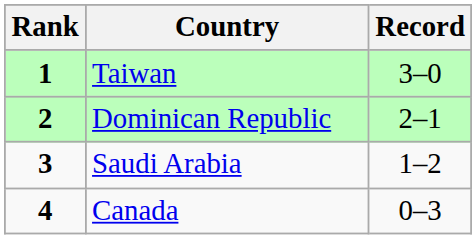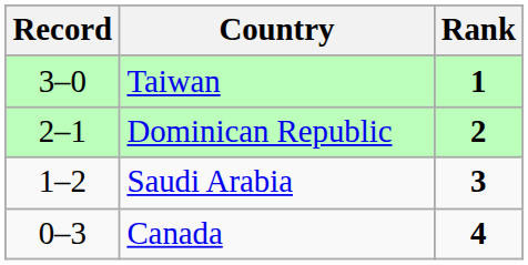columns swapped: Rank <-> Record
